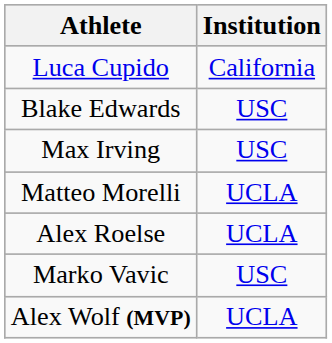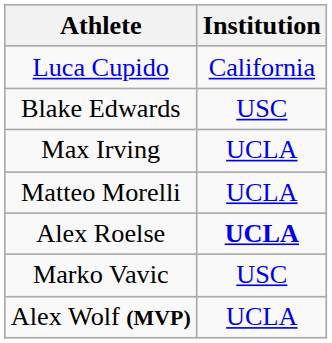Max Irving | Institution: USC -> UCLA
Alex Roelse | Institution: normal -> bold
